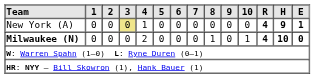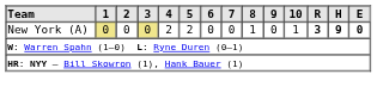New York (A) | 1: no background -> khaki background
New York (A) | 4: 1 -> 2
New York (A) | 5: 0 -> 2
New York (A) | 8: 0 -> 1
New York (A) | 10: 0 -> 1
New York (A) | R: 4 -> 3
New York (A) | E: 1 -> 0
- row: Milwaukee (N) | 0 | 0 | 0 | 2 | 0 | 0 | 0 | 1 | 0 | 1 | 4 | 10 | 0
